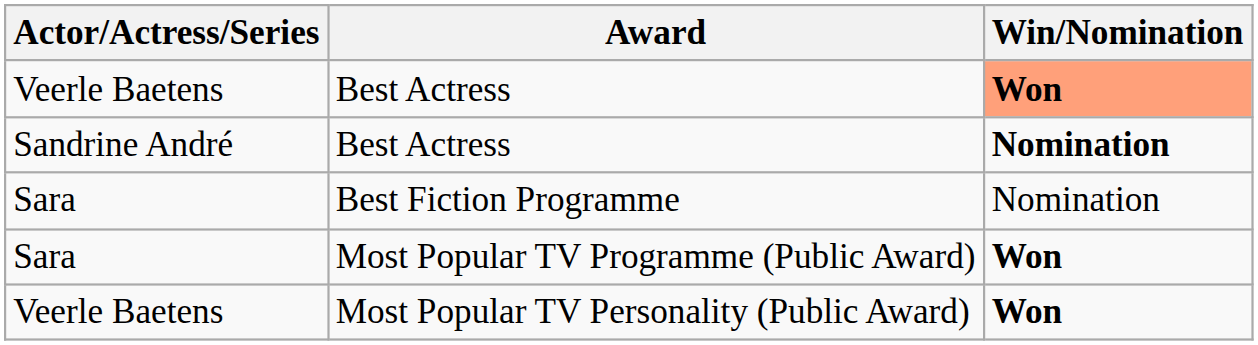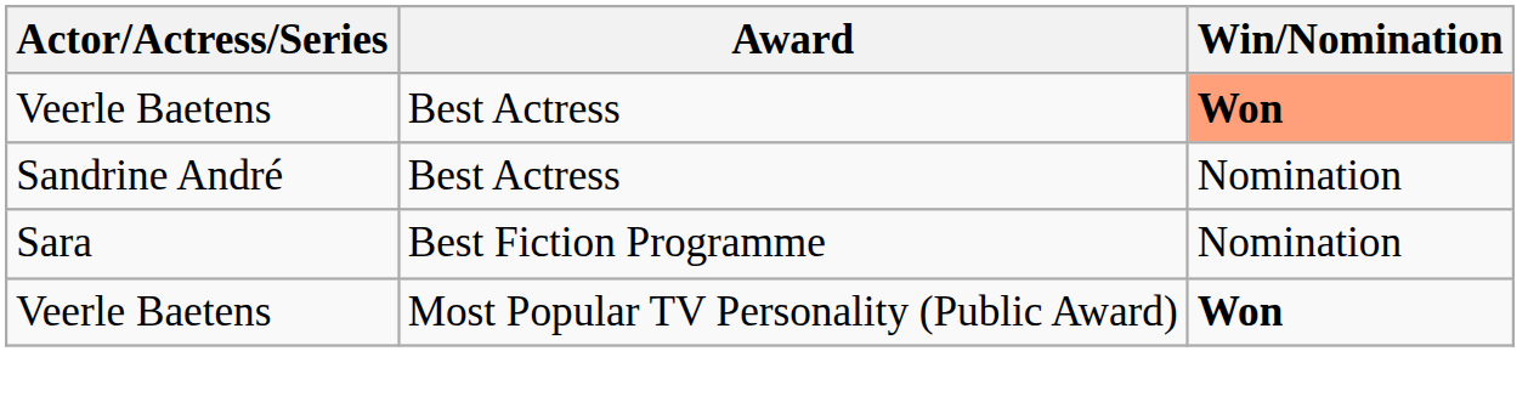Sandrine André / Best Actress | Win/Nomination: bold -> normal
- row: Sara | Most Popular TV Programme (Public Award) | Won
